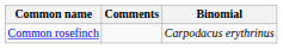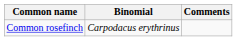columns swapped: Binomial <-> Comments
